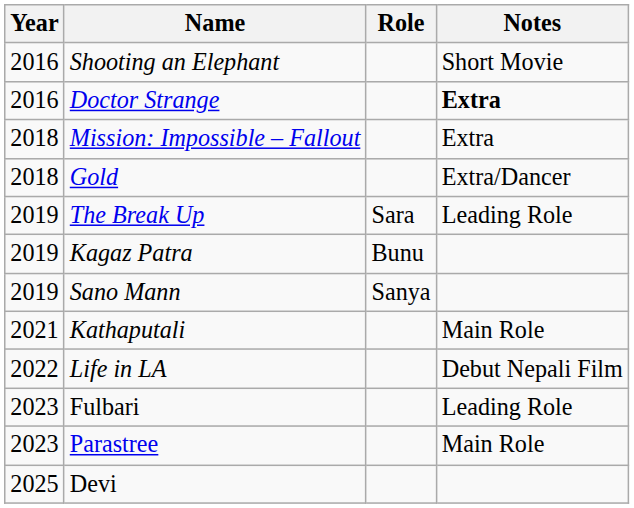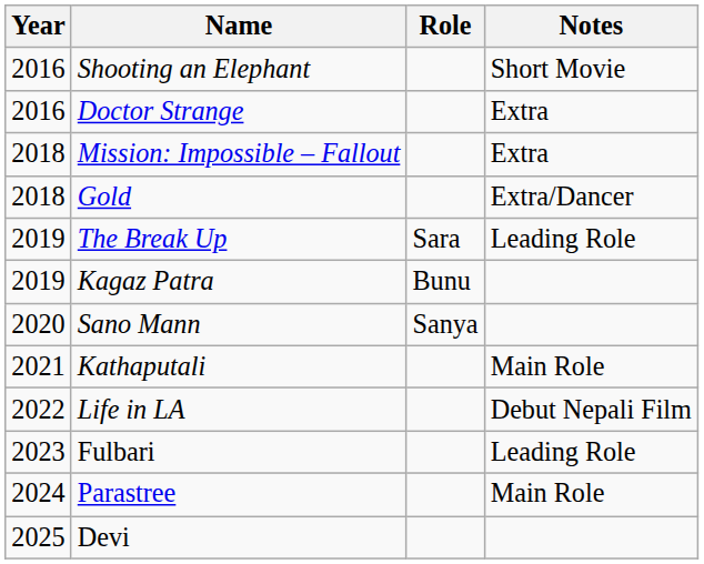Doctor Strange | Notes: bold -> normal
Sano Mann | Year: 2019 -> 2020
Parastree | Year: 2023 -> 2024
